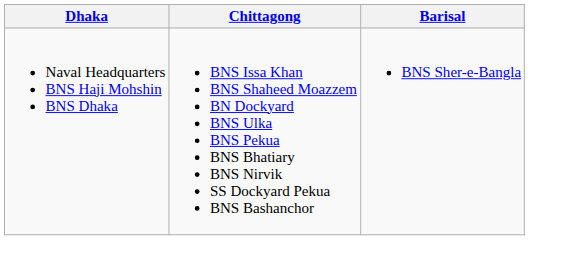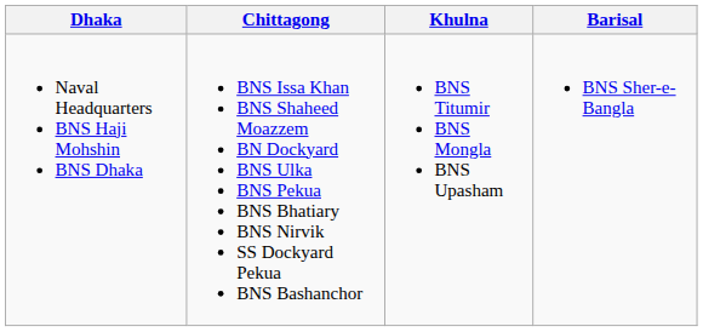+ column: Khulna | BNS Titumir BNS Mongla BNS Upasham
